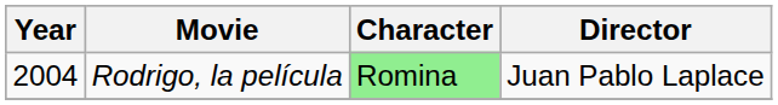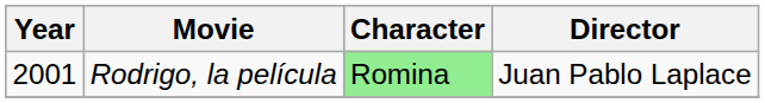Rodrigo, la película | Year: 2004 -> 2001
